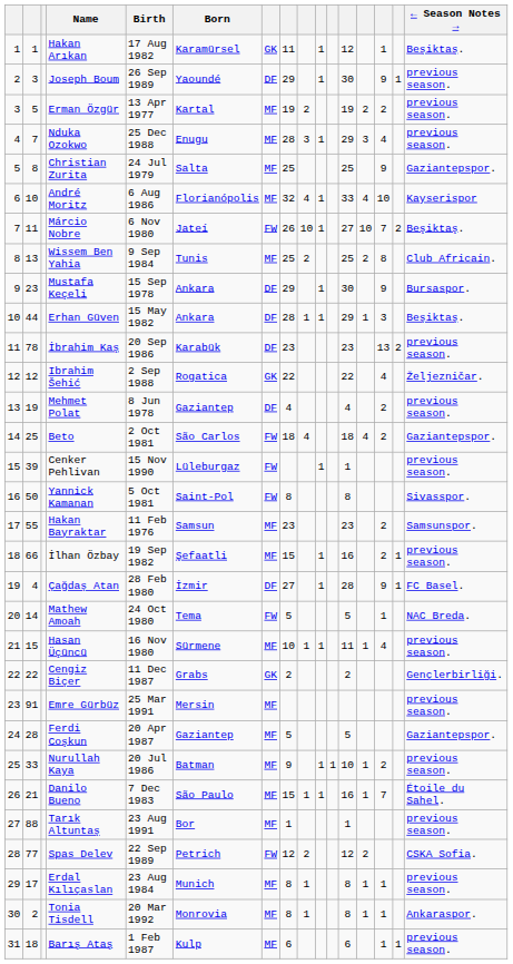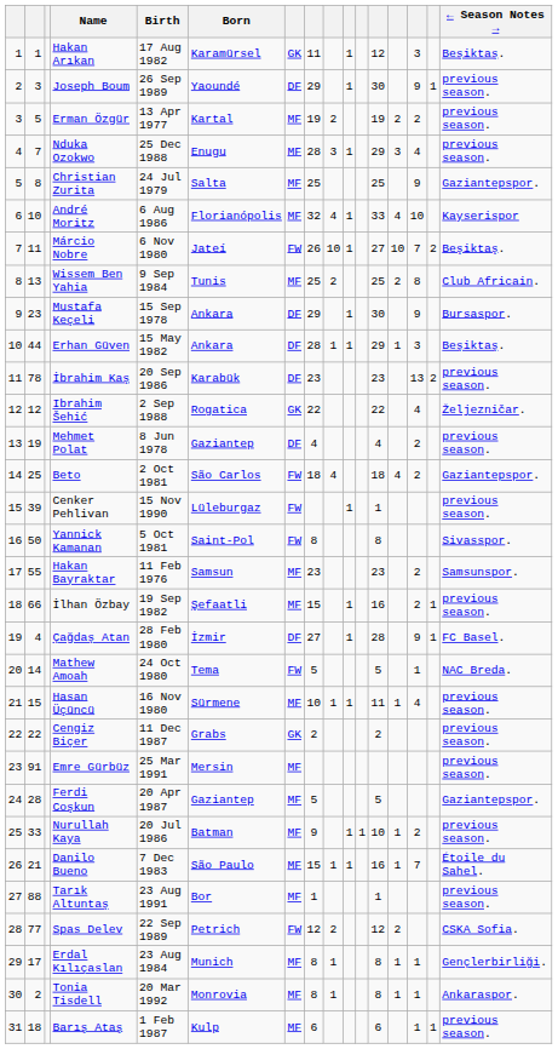Hakan Arıkan | column 14: 1 -> 3
Cengiz Biçer | ← Season Notes →: Gençlerbirliği. -> previous season.
Erdal Kılıçaslan | ← Season Notes →: previous season. -> Gençlerbirliği.
